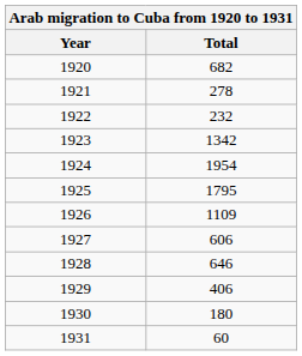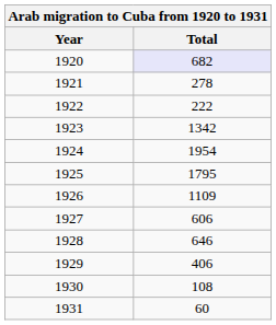1920 | Total: no background -> lavender background
1922 | Total: 232 -> 222
1930 | Total: 180 -> 108
